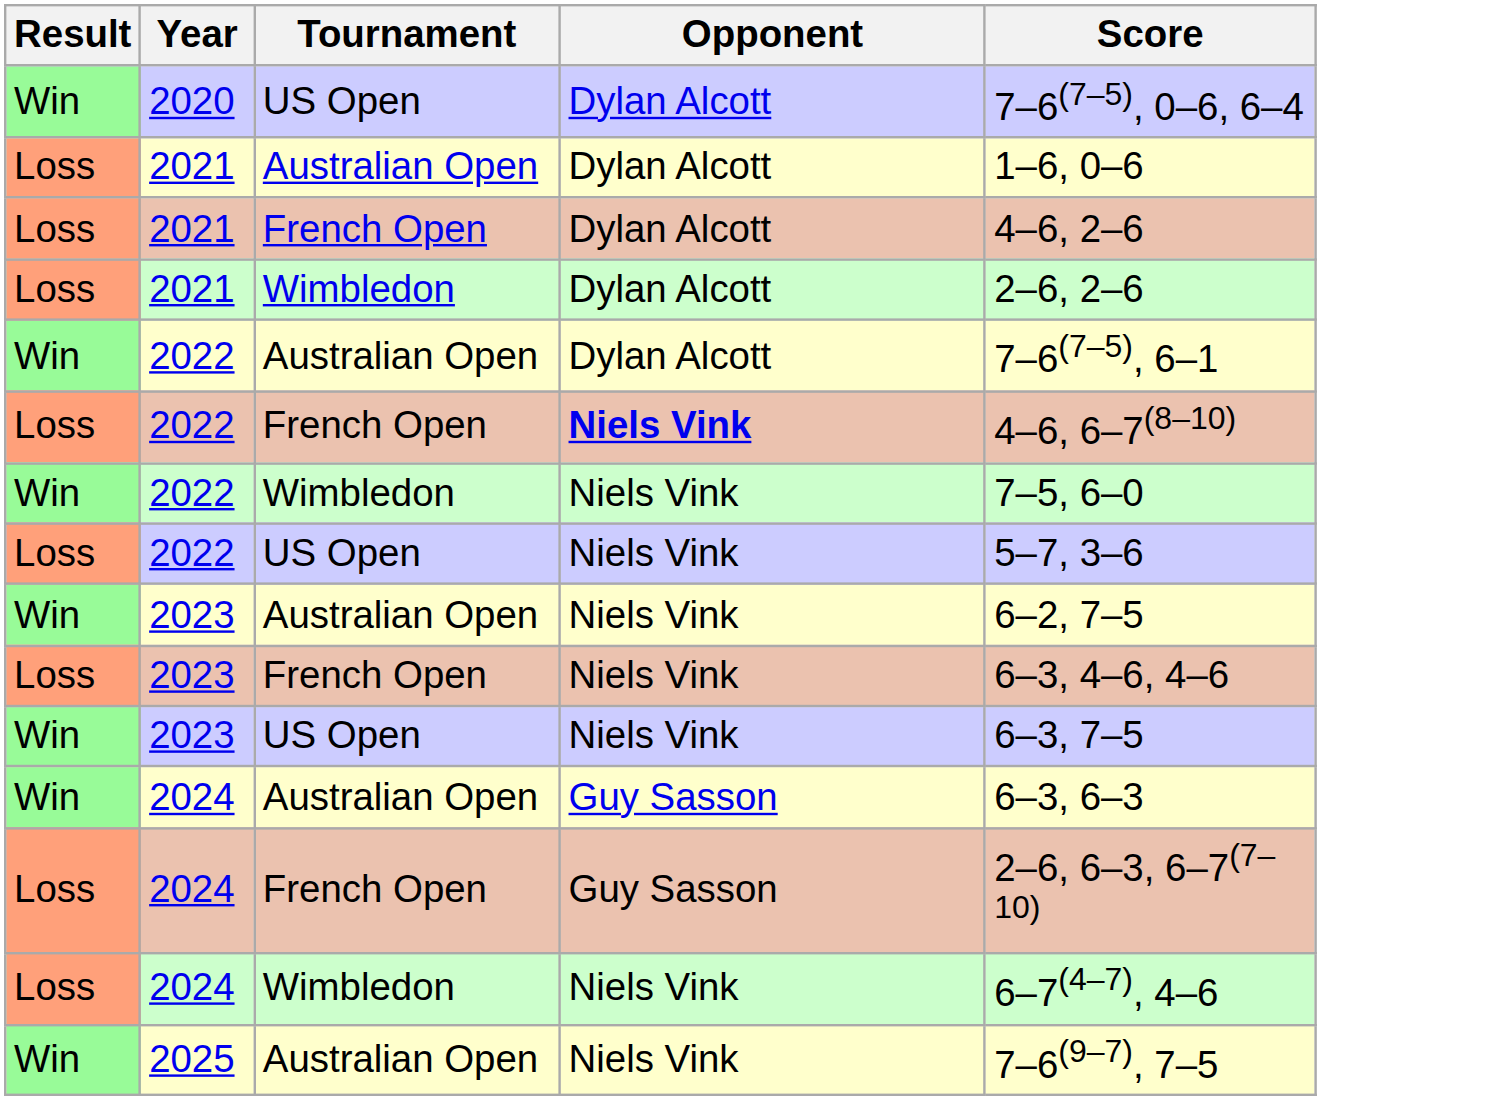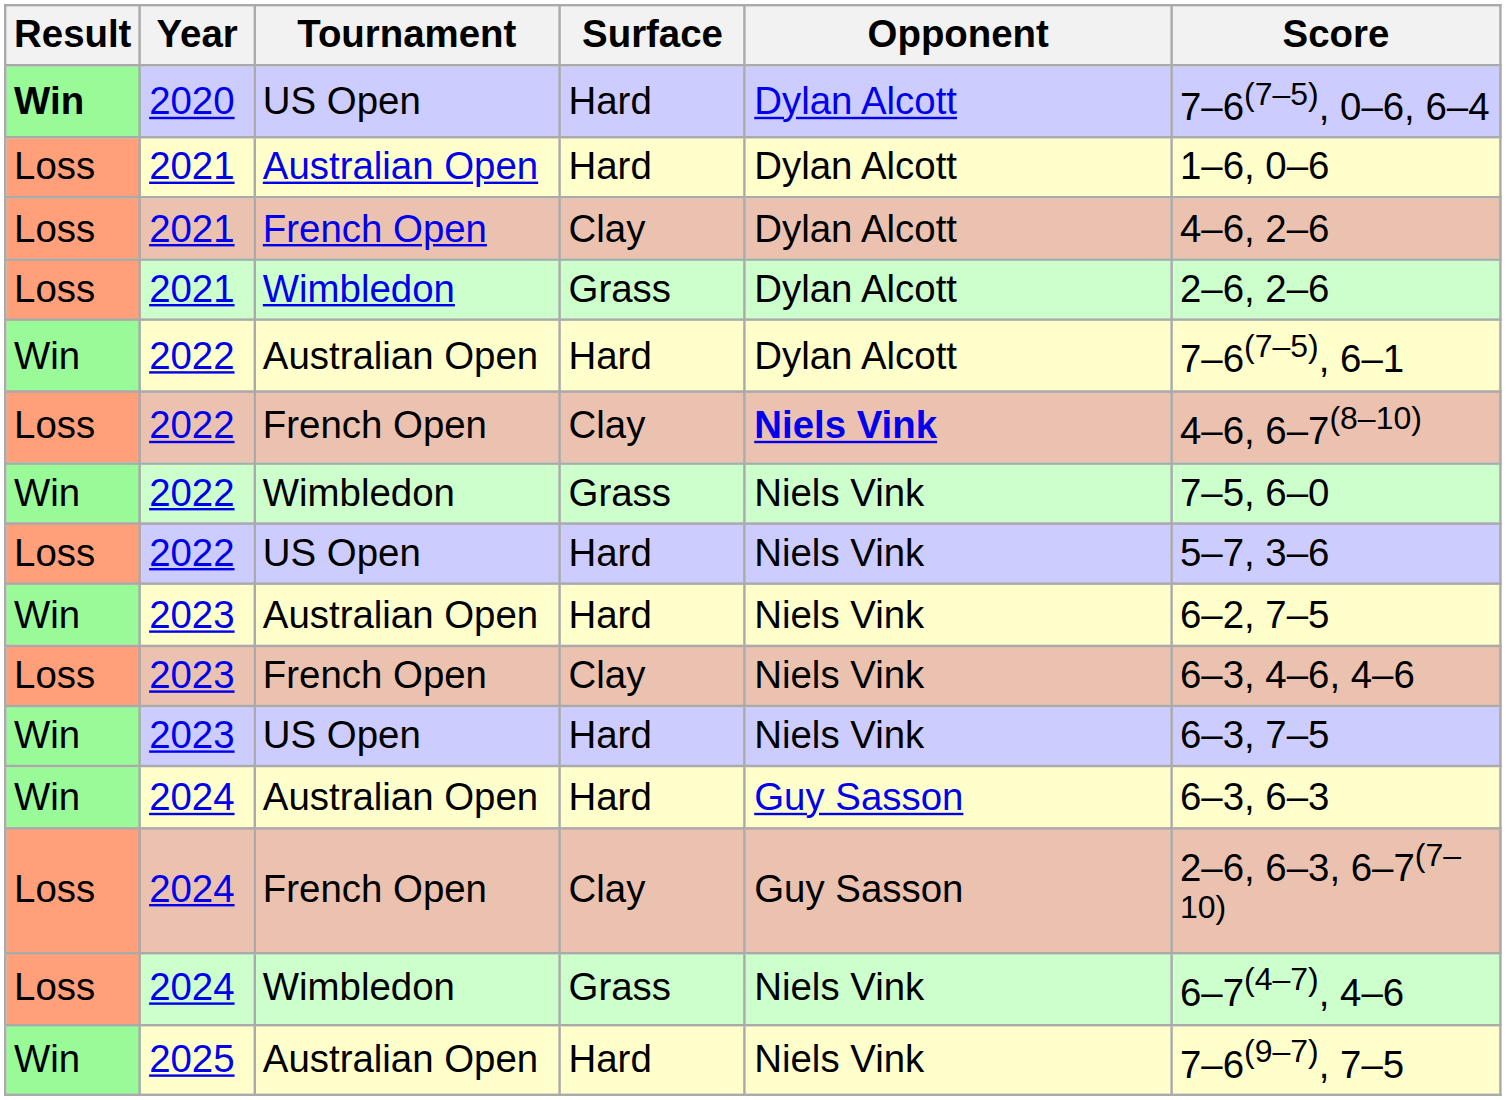+ column: Surface | Hard | Hard | Clay | Grass | Hard | Clay | Grass | Hard | Hard | Clay | Hard | Hard | Clay | Grass | Hard
2020 | Result: normal -> bold
